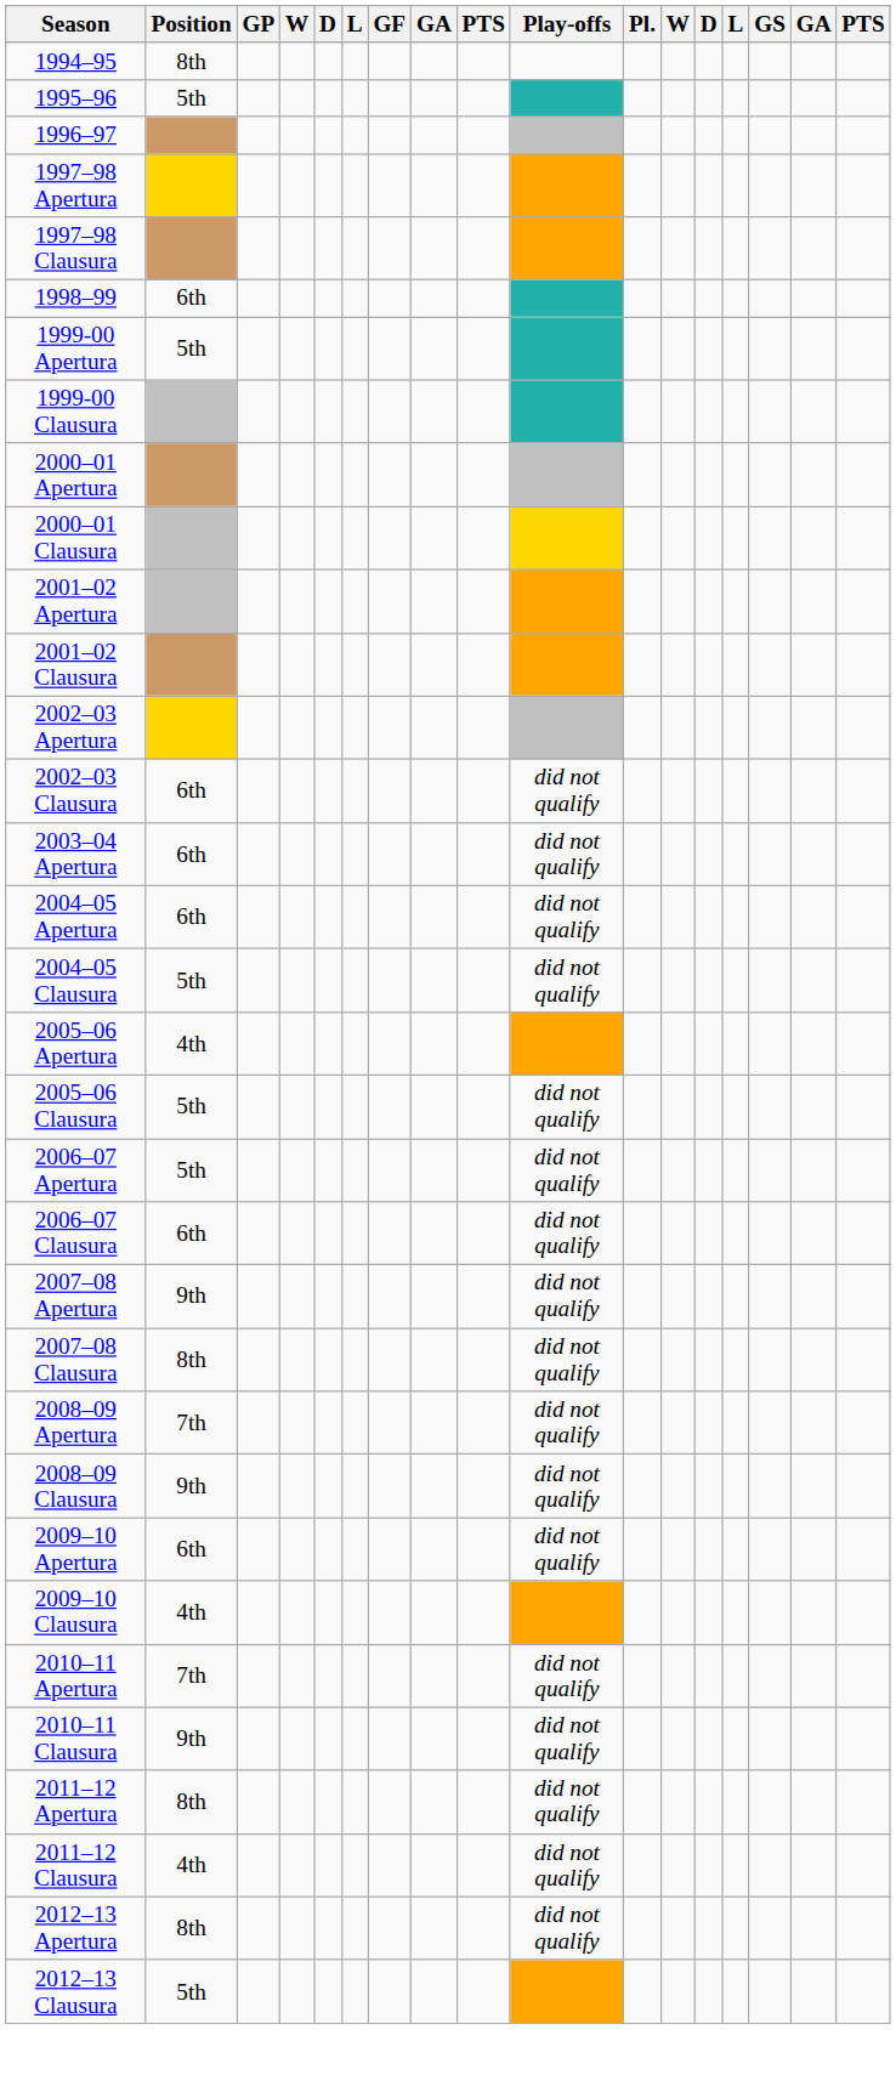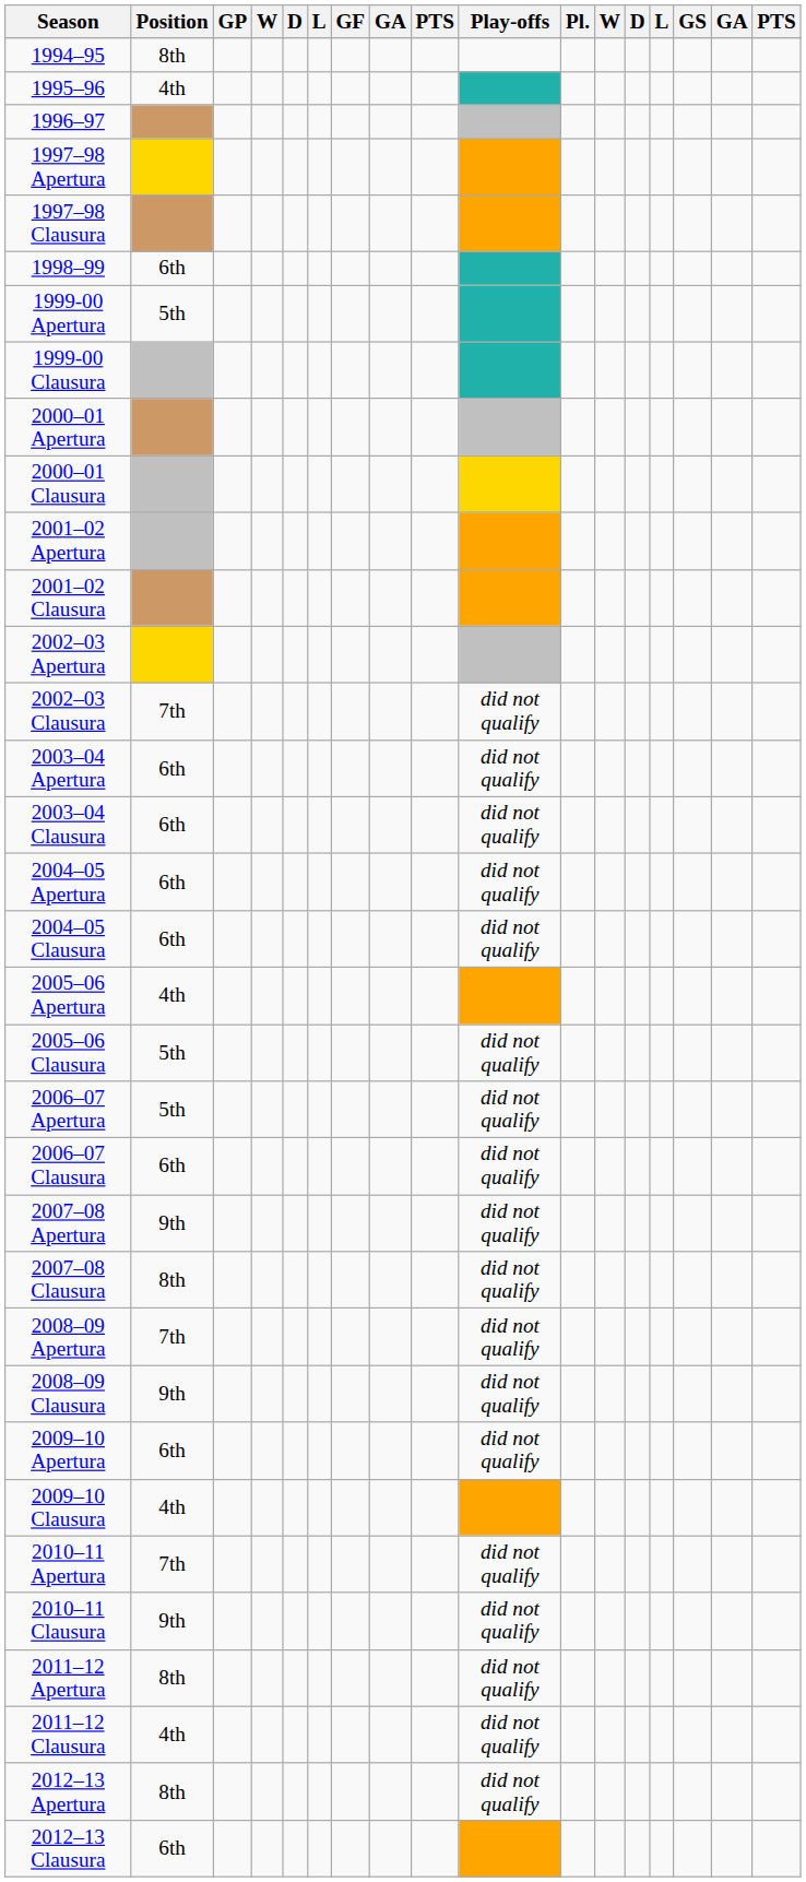1995–96 | Position: 5th -> 4th
2002–03 Clausura | Position: 6th -> 7th
+ row: 2003–04 Clausura | 6th | did not qualify
2004–05 Clausura | Position: 5th -> 6th
2012–13 Clausura | Position: 5th -> 6th
